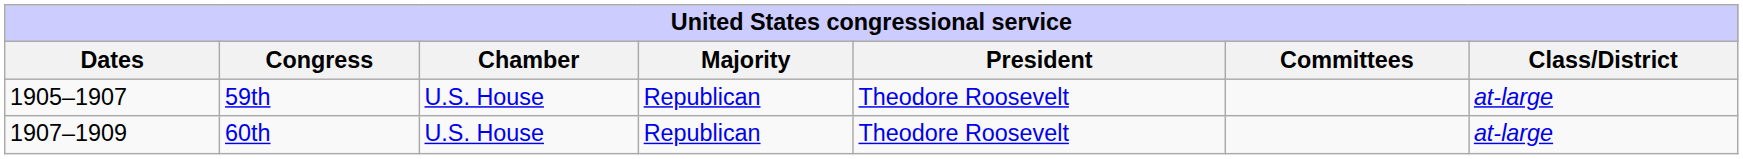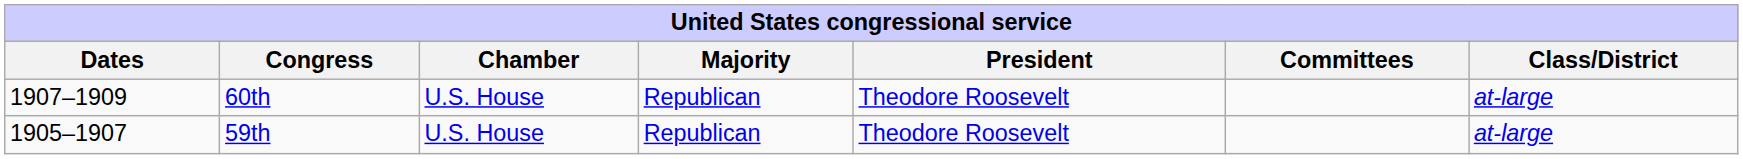rows swapped: 59th <-> 60th
